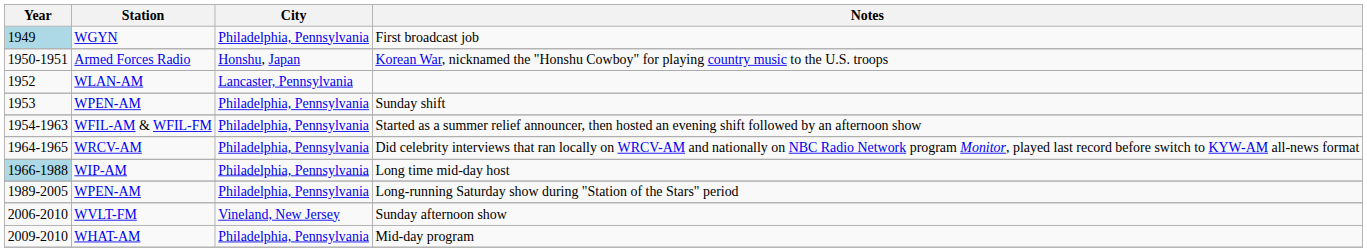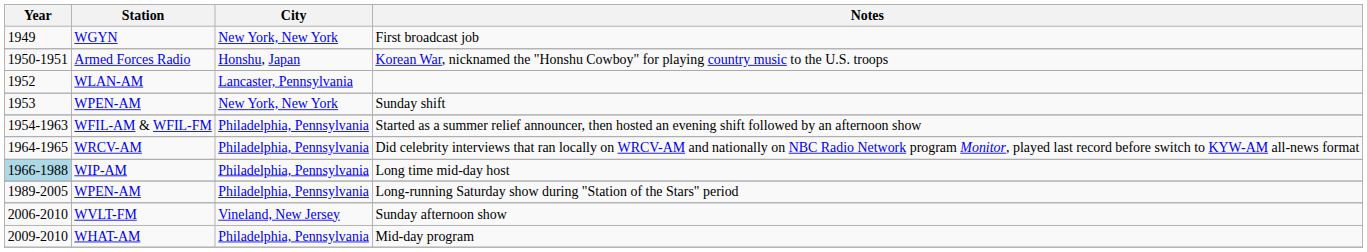First broadcast job | Year: lightblue background -> no background
First broadcast job | City: Philadelphia, Pennsylvania -> New York, New York
Sunday shift | City: Philadelphia, Pennsylvania -> New York, New York
